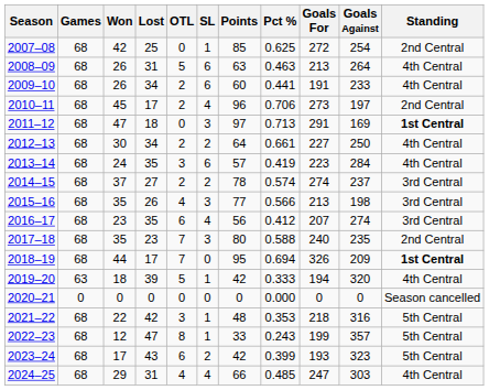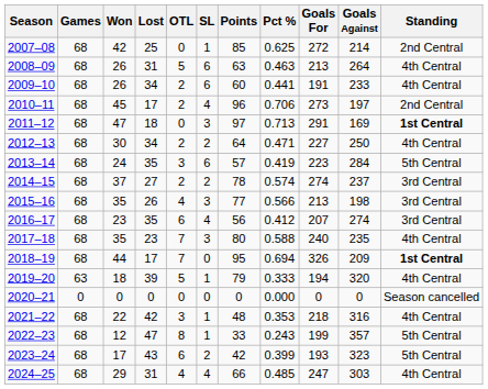2007–08 | Goals Against: 254 -> 214
2012–13 | Pct %: 0.661 -> 0.471
2013–14 | Standing: 4th Central -> 5th Central
2017–18 | Standing: 2nd Central -> 4th Central
2019–20 | Points: 42 -> 79
2021–22 | Standing: 5th Central -> 4th Central
